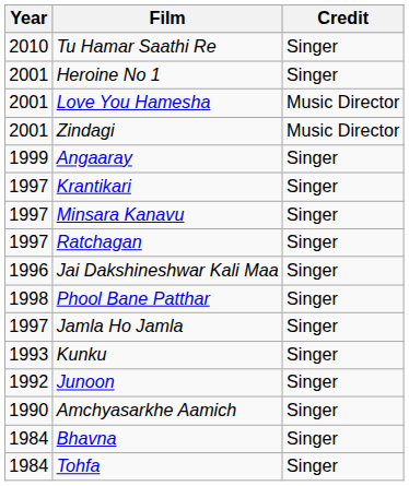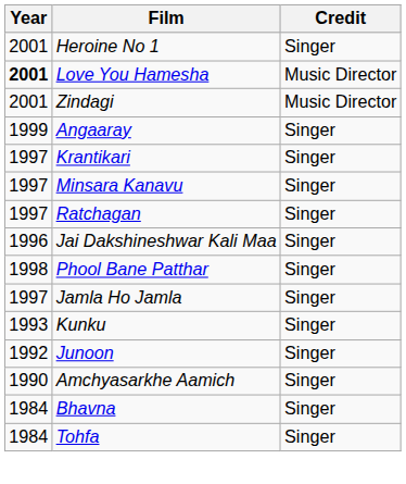- row: 2010 | Tu Hamar Saathi Re | Singer
Love You Hamesha | Year: normal -> bold
